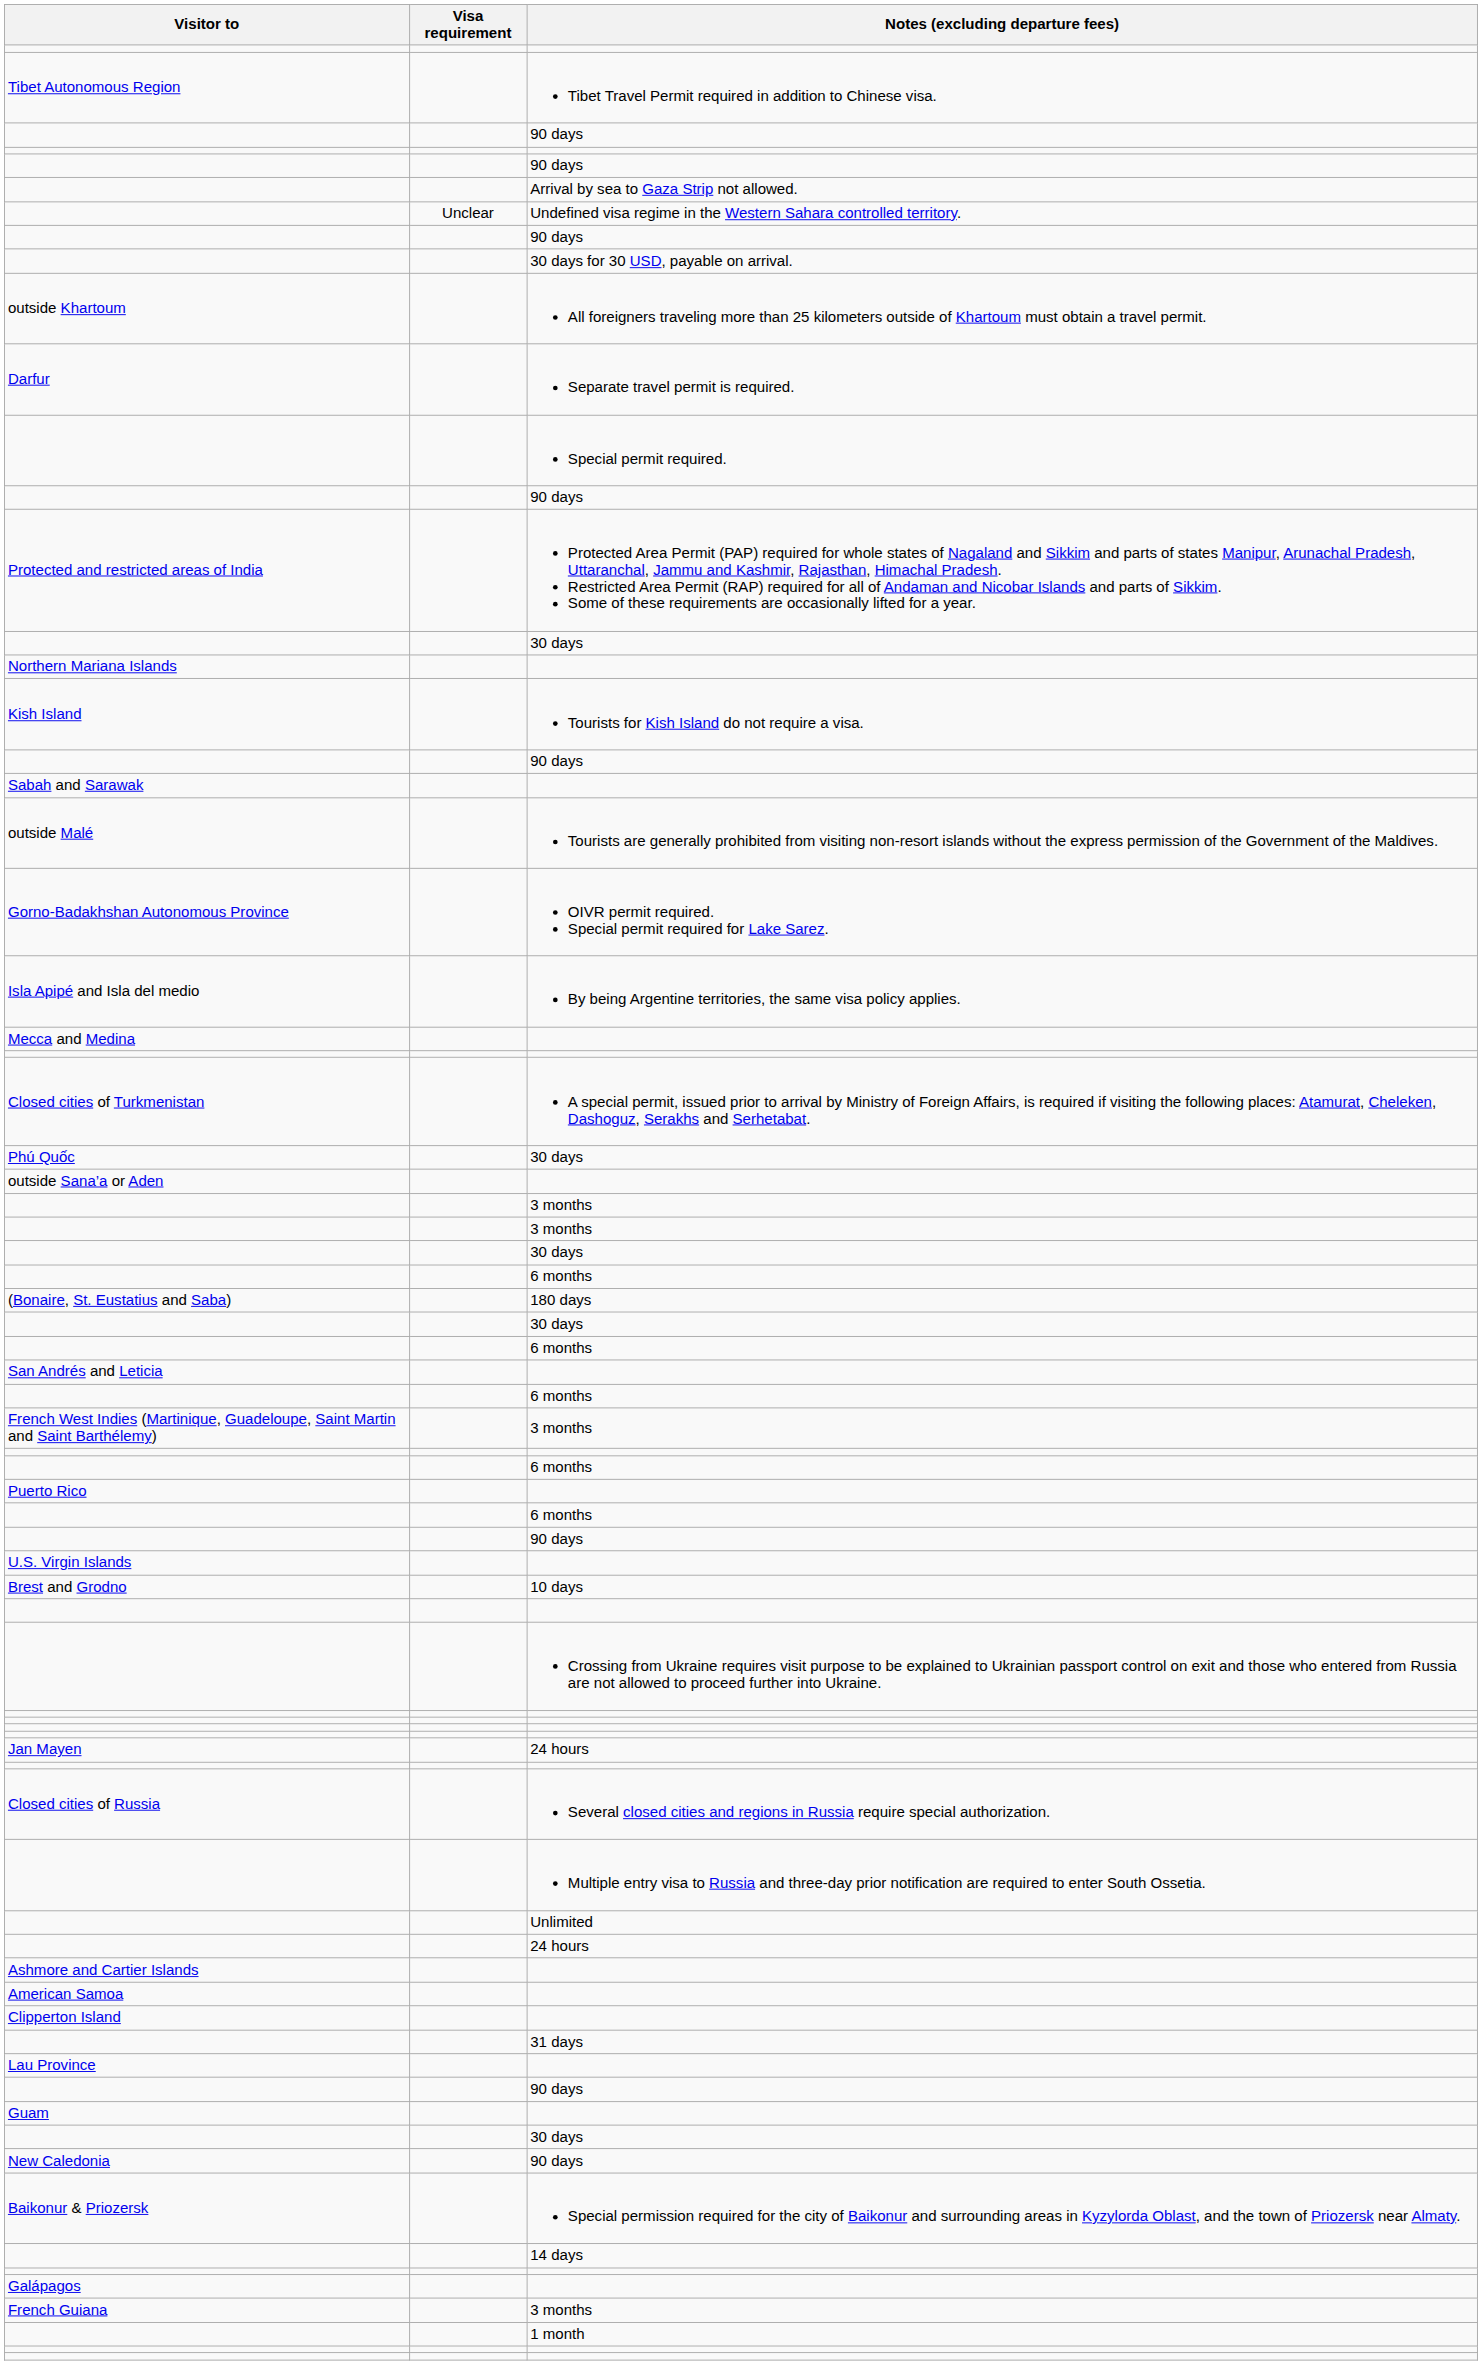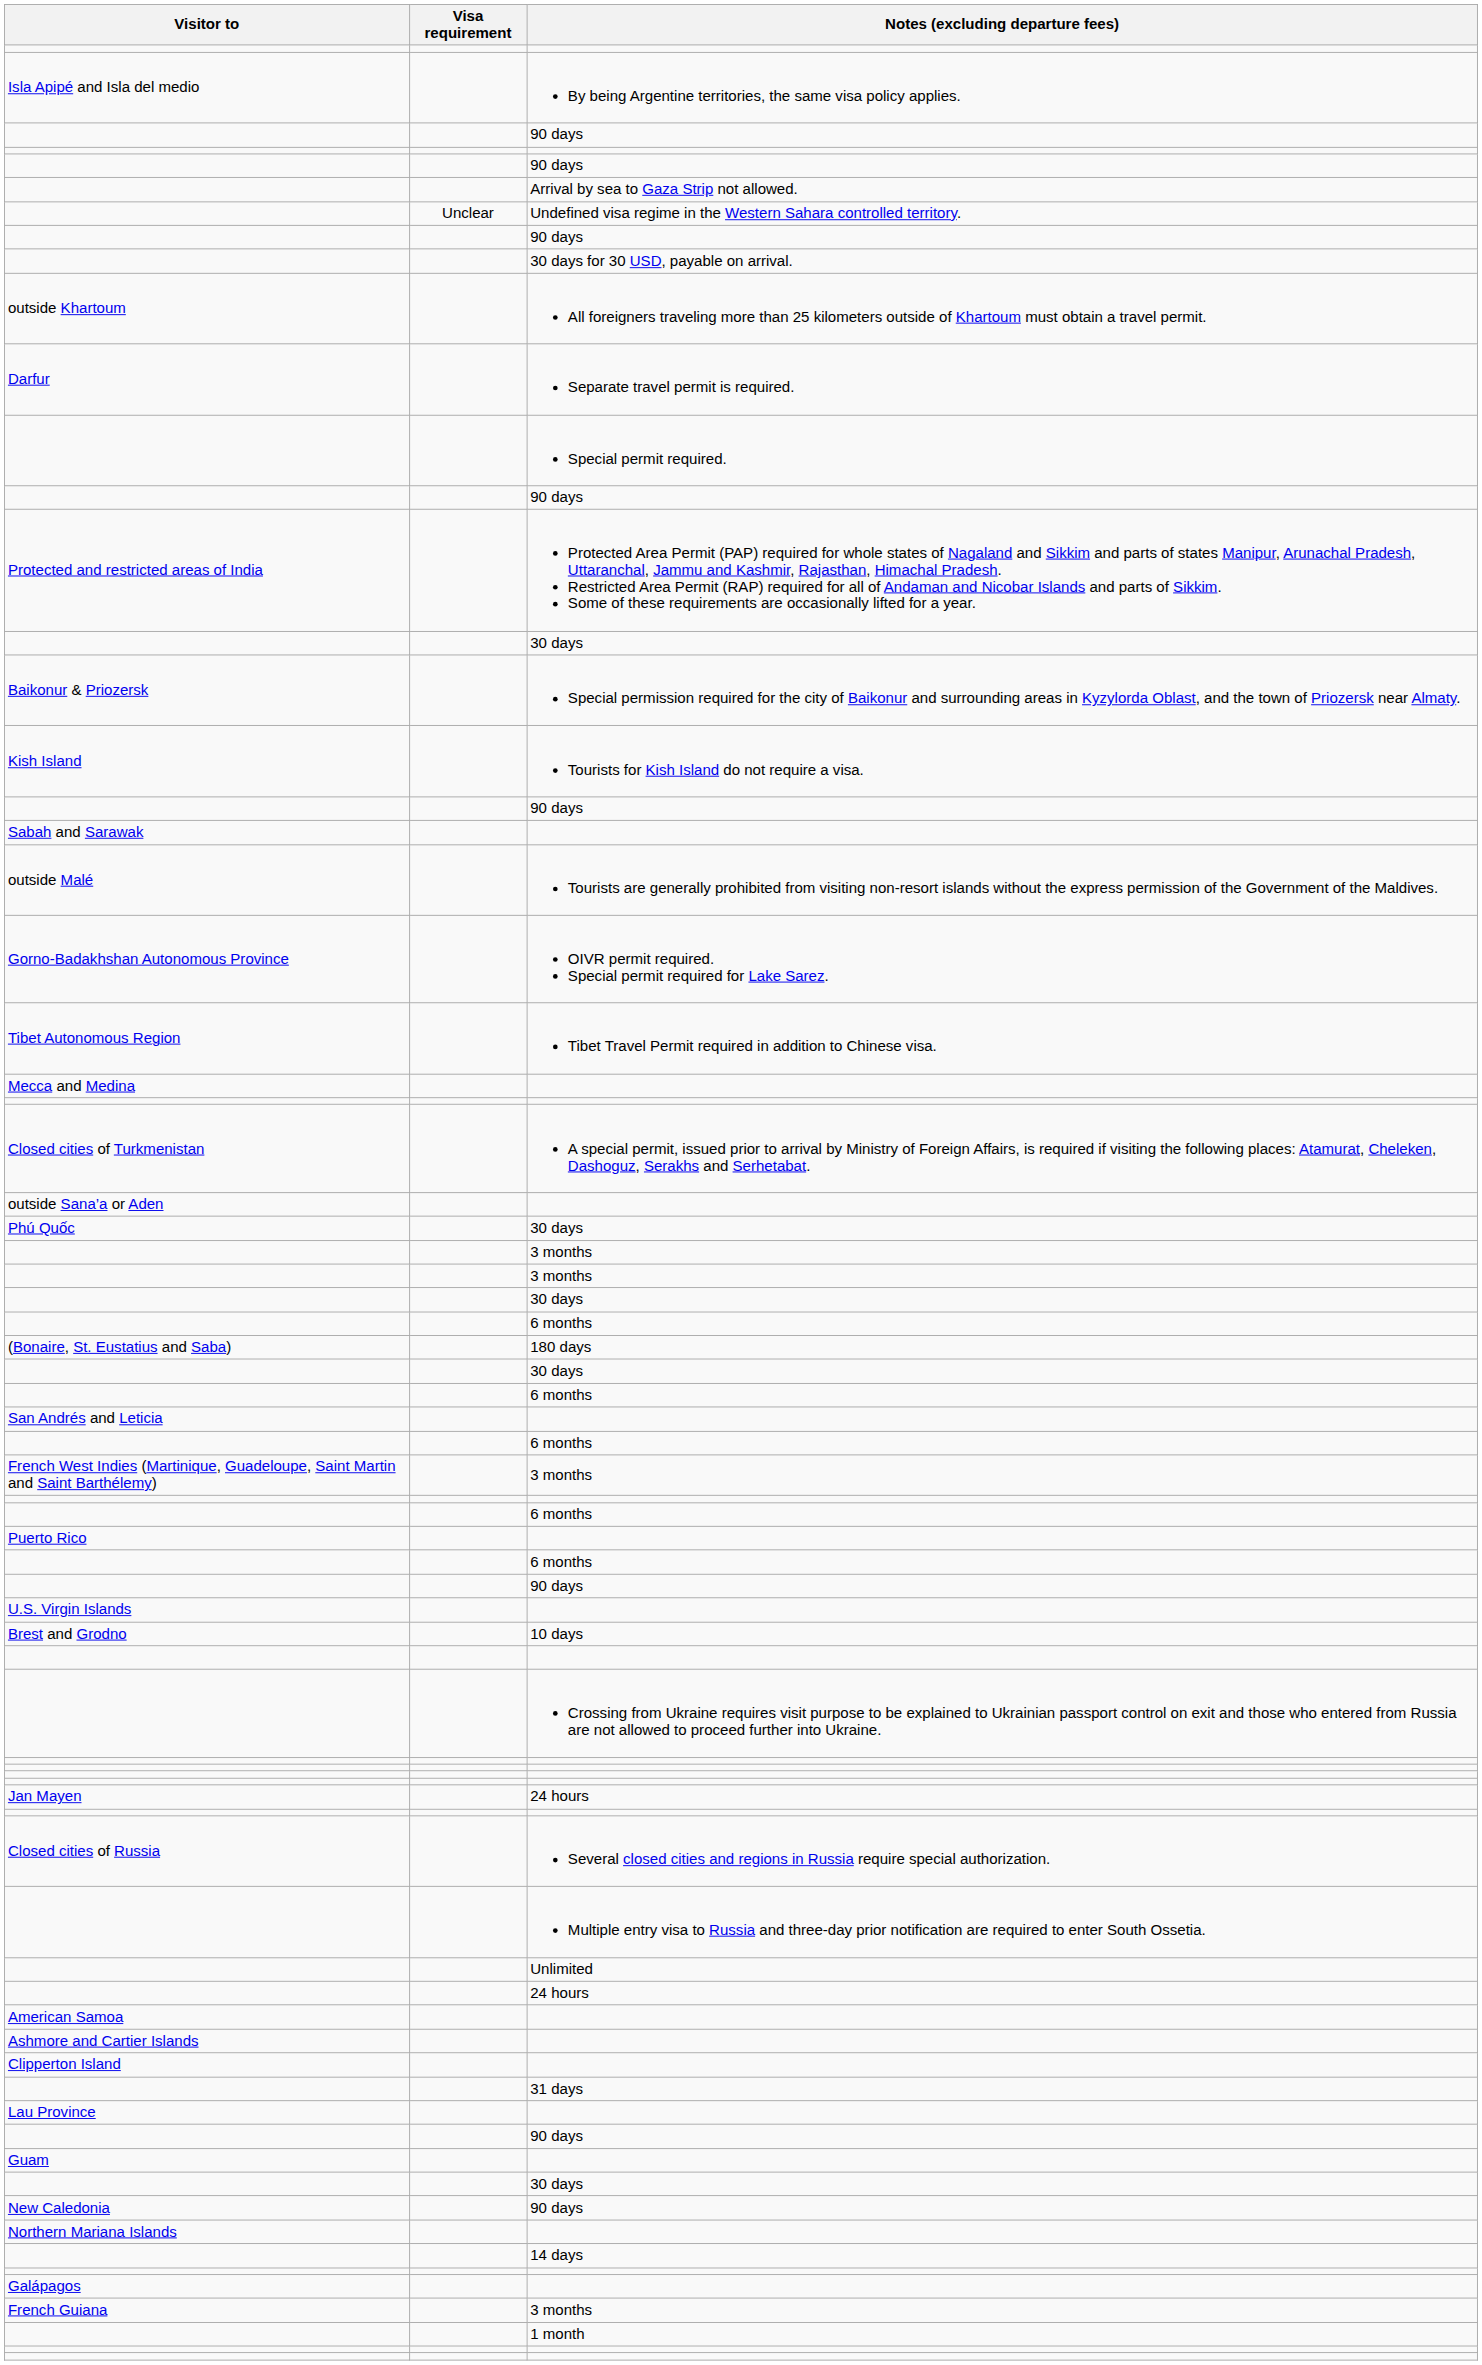rows swapped: Isla Apipé and Isla del medio <-> Tibet Autonomous Region
rows swapped: Baikonur & Priozersk <-> Northern Mariana Islands
rows swapped: Phú Quốc <-> outside Sana’a or Aden
rows swapped: American Samoa <-> Ashmore and Cartier Islands
